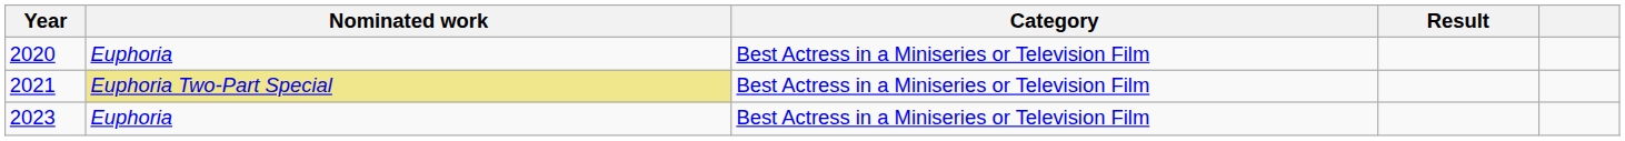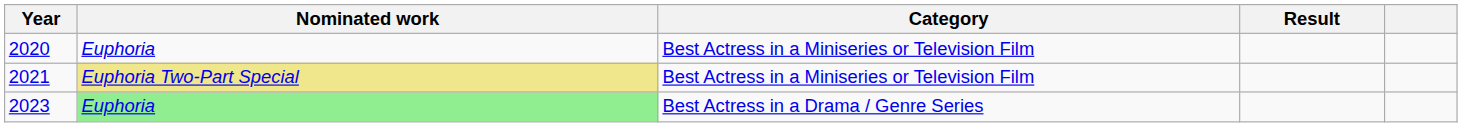2023 | Nominated work: no background -> lightgreen background
2023 | Category: Best Actress in a Miniseries or Television Film -> Best Actress in a Drama / Genre Series
